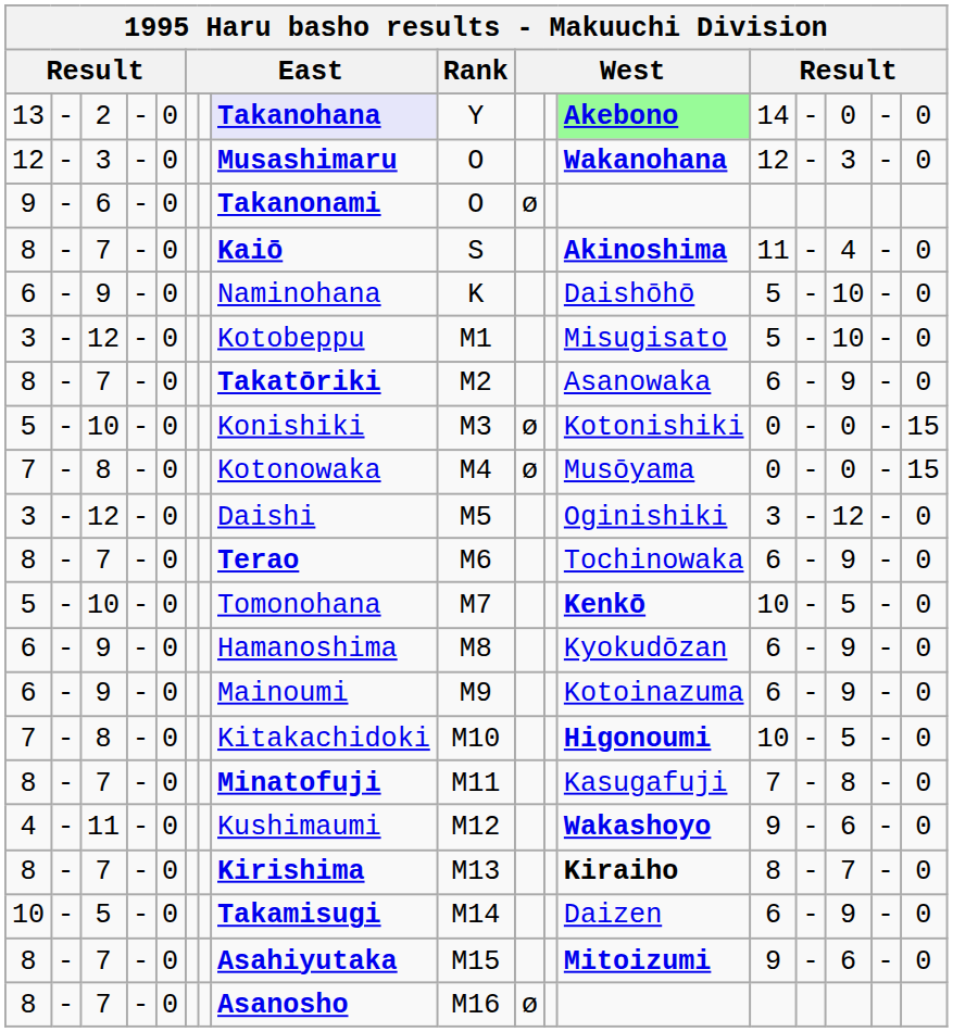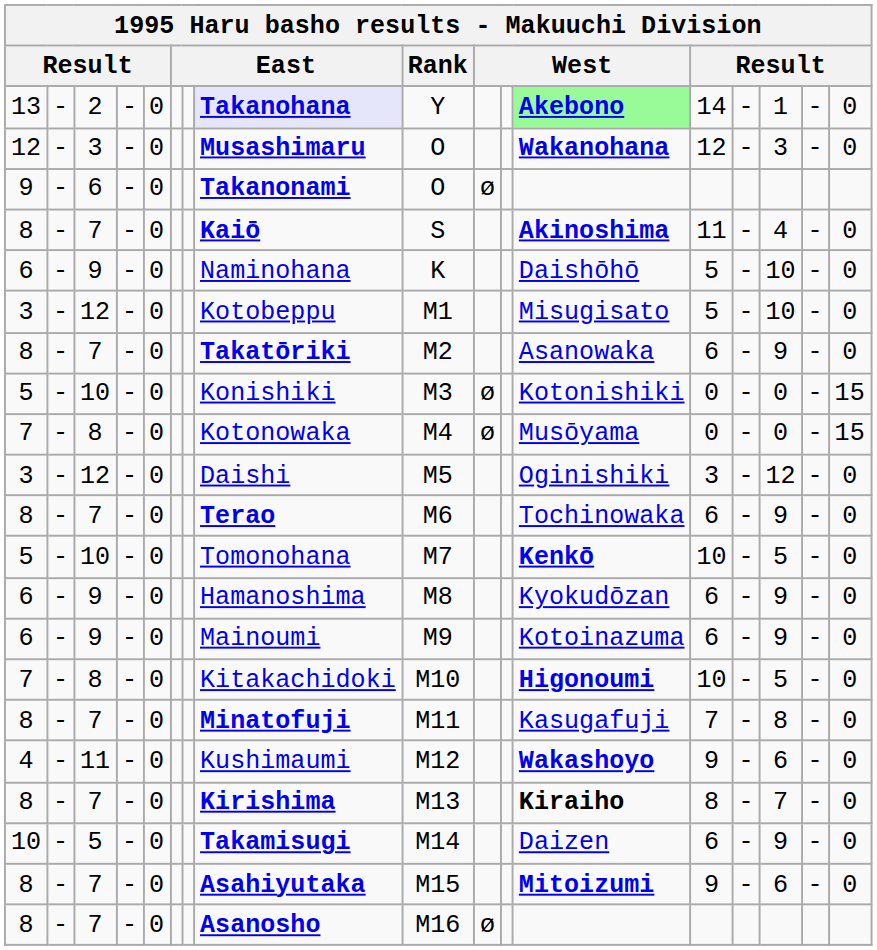13 | column 15: 0 -> 1
